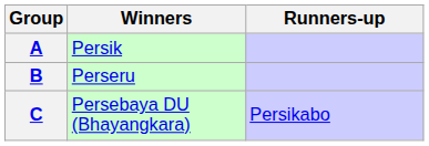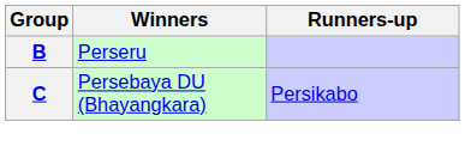- row: A | Persik
